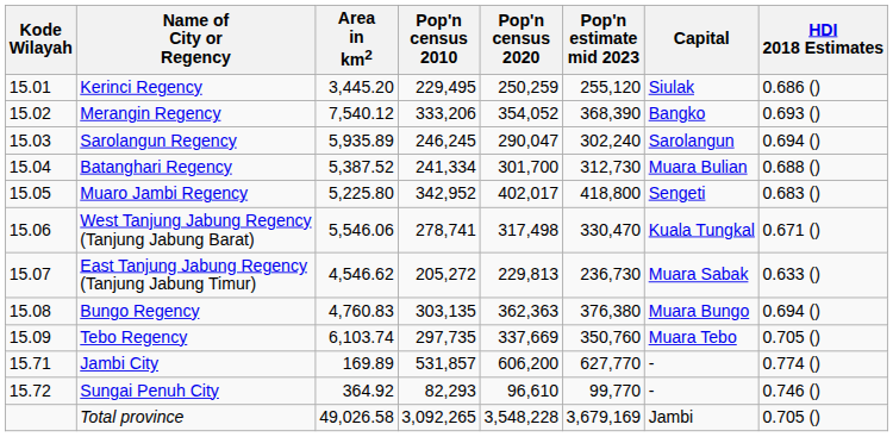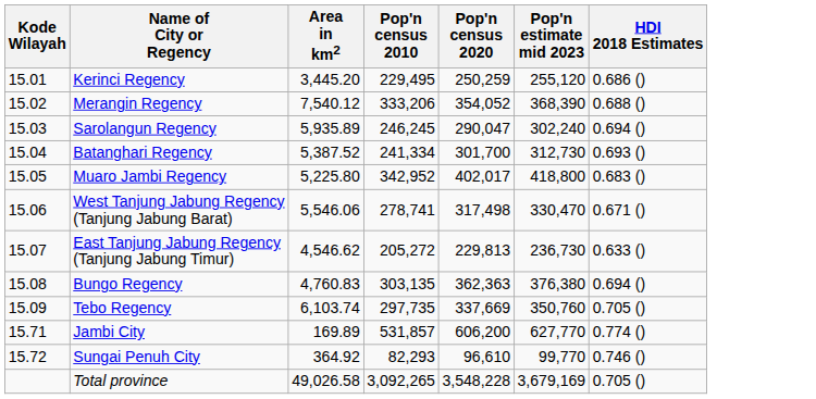- column: Capital | Siulak | Bangko | Sarolangun | Muara Bulian | Sengeti | Kuala Tungkal | Muara Sabak | Muara Bungo | Muara Tebo | - | - | Jambi
Merangin Regency | HDI 2018 Estimates: 0.693 () -> 0.688 ()
Batanghari Regency | HDI 2018 Estimates: 0.688 () -> 0.693 ()
